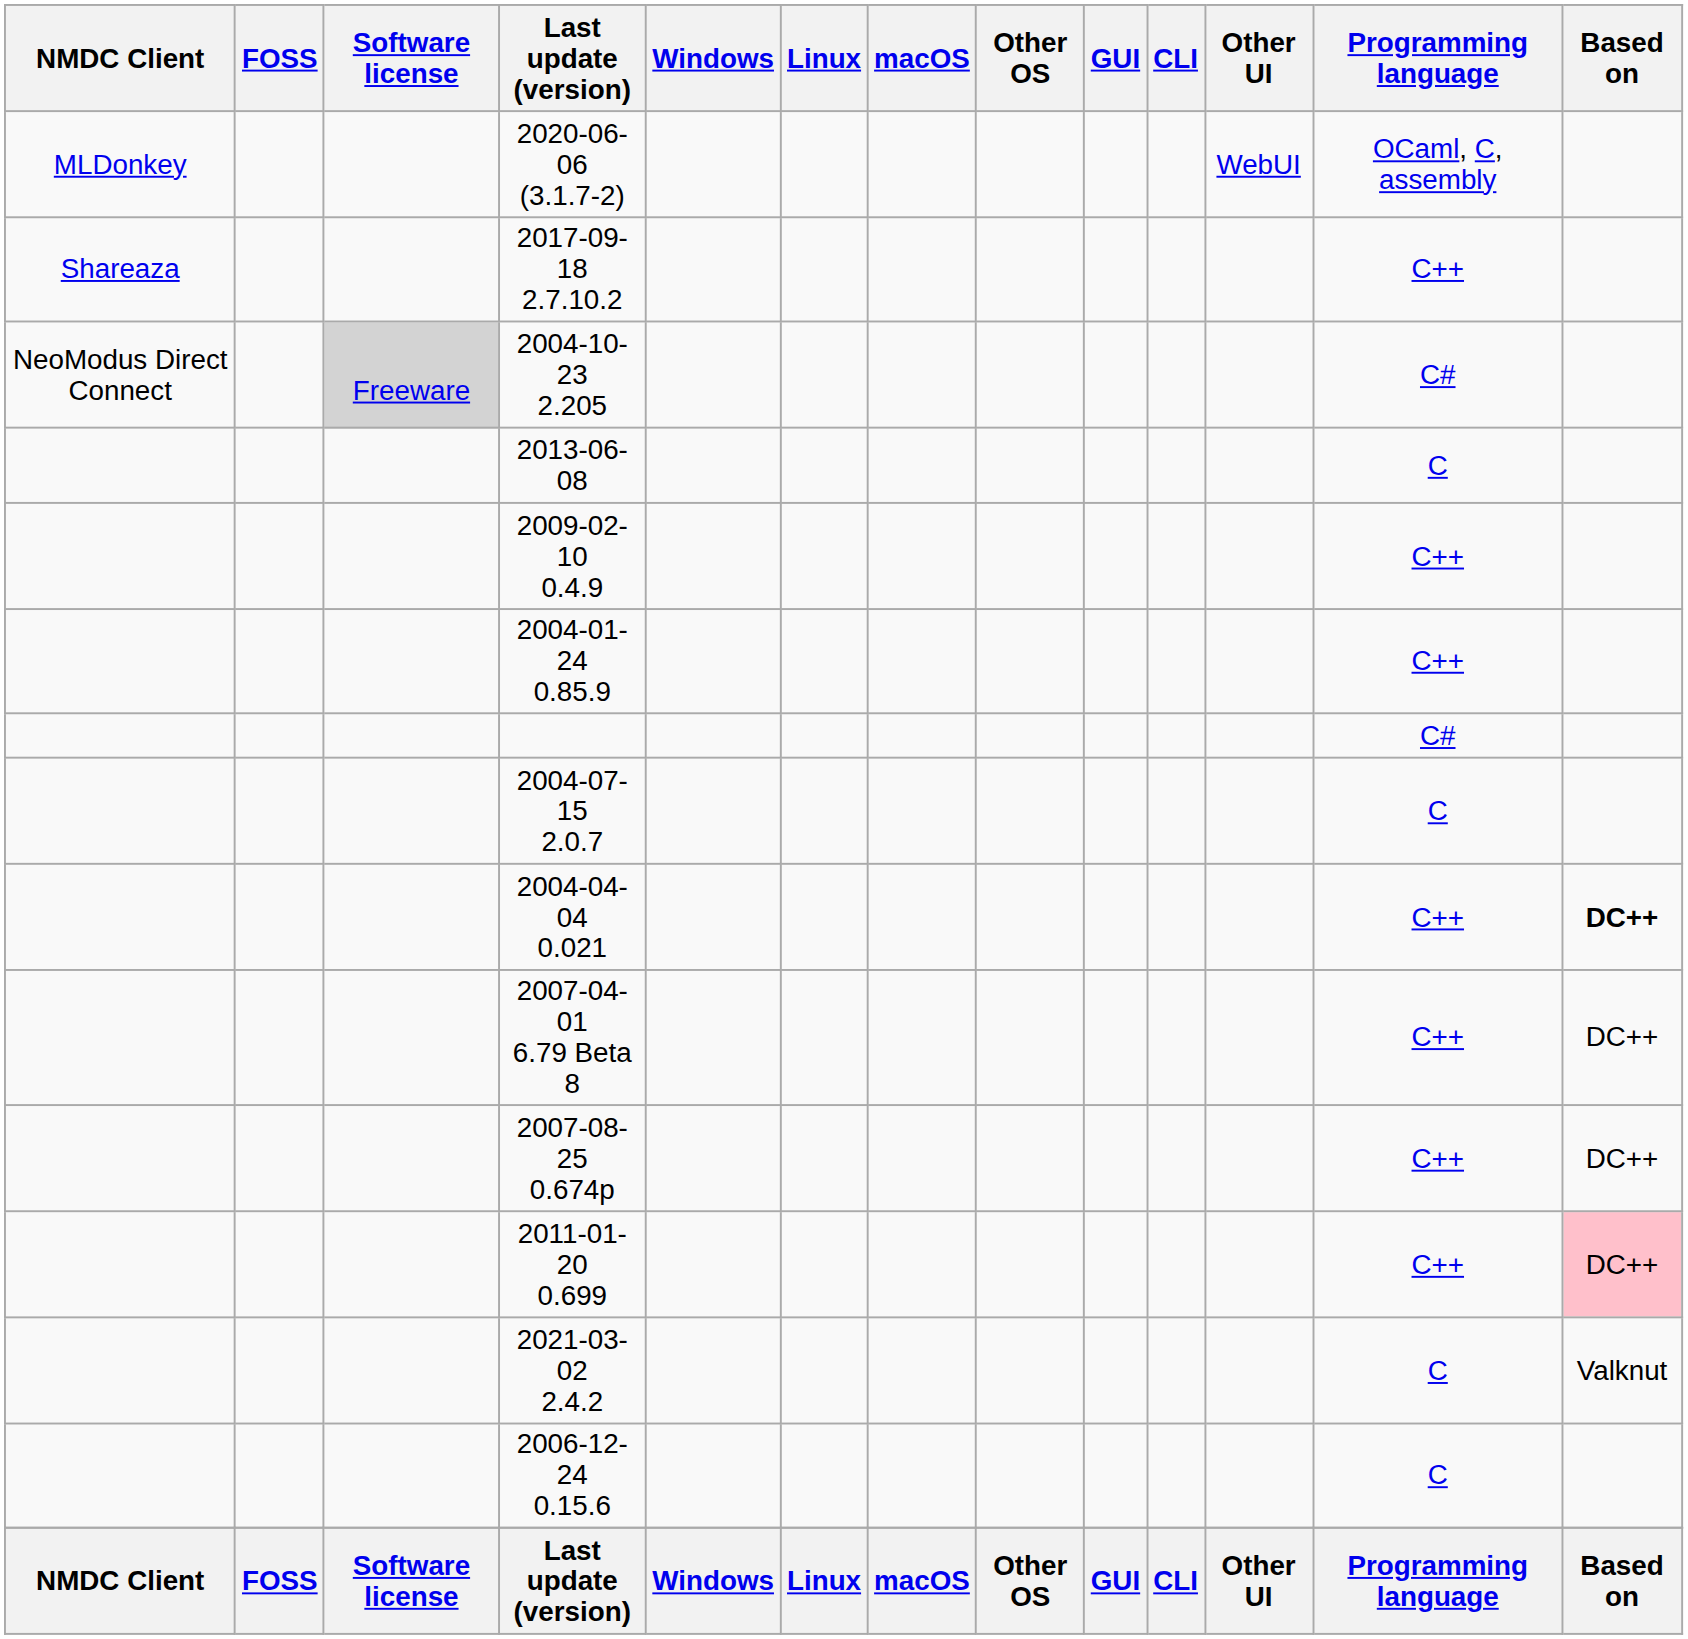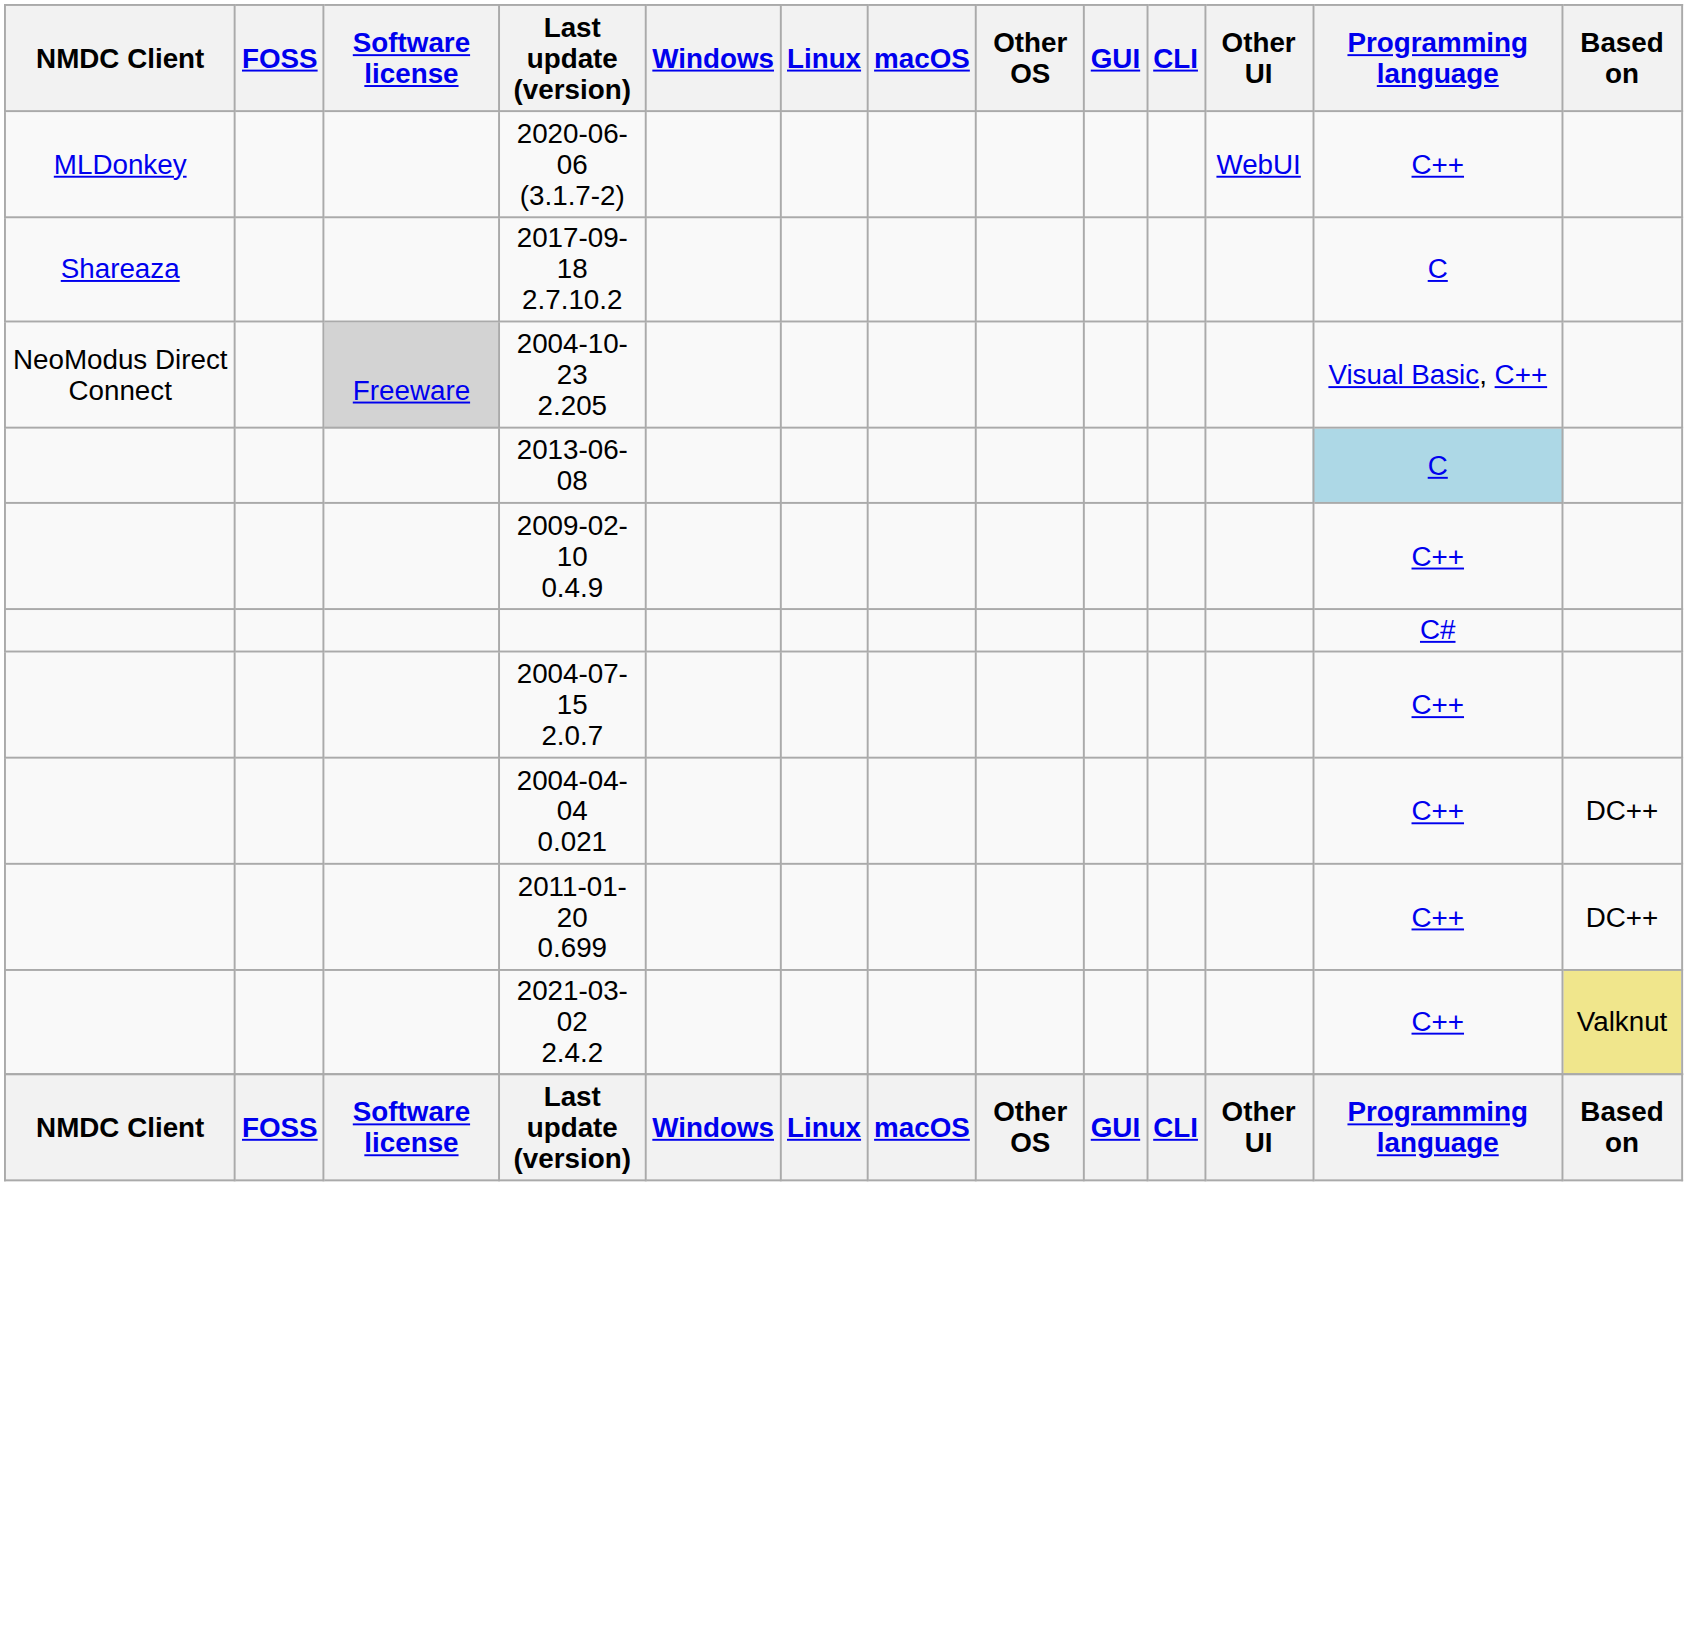2020-06-06 (3.1.7-2) | Programming language: OCaml, C, assembly -> C++
2017-09-18 2.7.10.2 | Programming language: C++ -> C
2004-10-23 2.205 | Programming language: C# -> Visual Basic, C++
2013-06-08 | Programming language: no background -> lightblue background
- row: 2004-01-24 0.85.9 | C++
2004-07-15 2.0.7 | Programming language: C -> C++
2004-04-04 0.021 | Based on: bold -> normal
- row: 2007-04-01 6.79 Beta 8 | C++ | DC++
- row: 2007-08-25 0.674p | C++ | DC++
2011-01-20 0.699 | Based on: pink background -> no background
2021-03-02 2.4.2 | Programming language: C -> C++
2021-03-02 2.4.2 | Based on: no background -> khaki background
- row: 2006-12-24 0.15.6 | C
